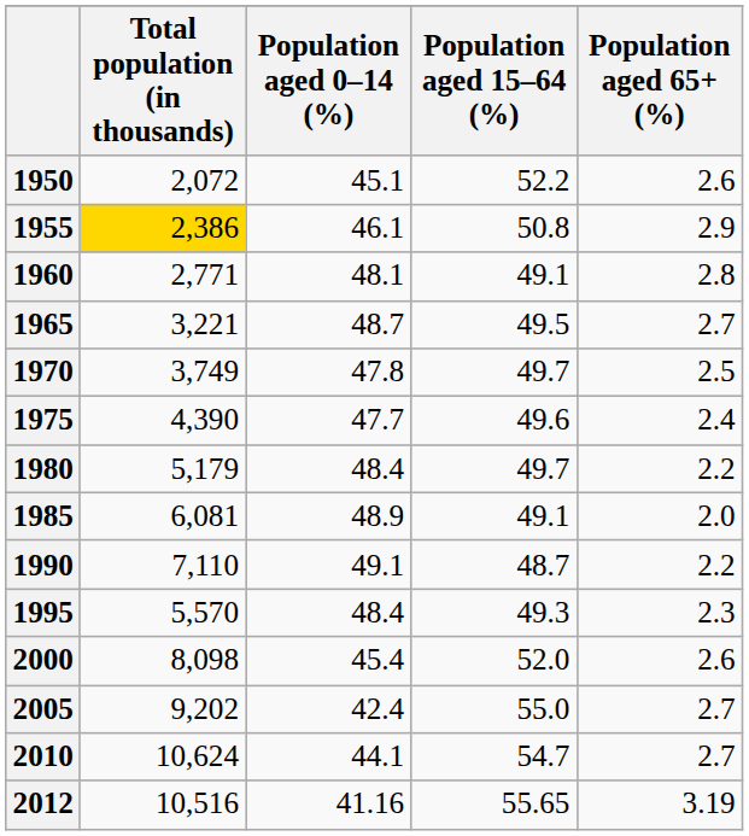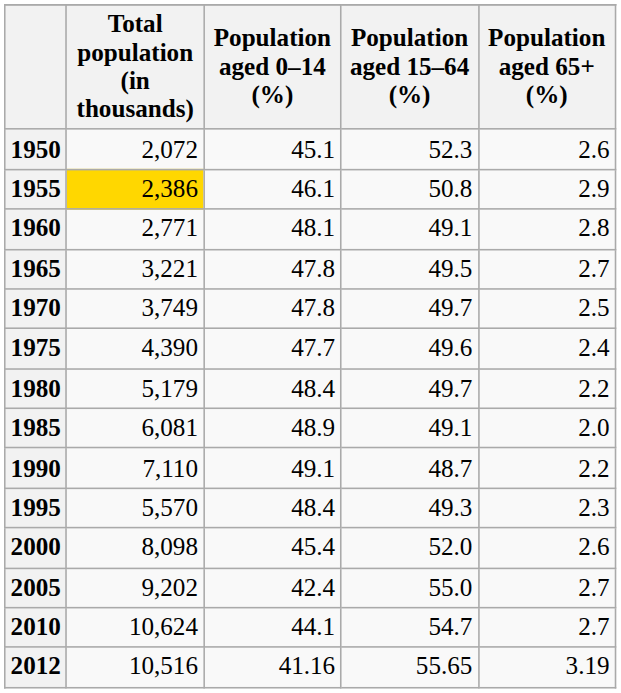1950 | Population aged 15–64 (%): 52.2 -> 52.3
1965 | Population aged 0–14 (%): 48.7 -> 47.8
